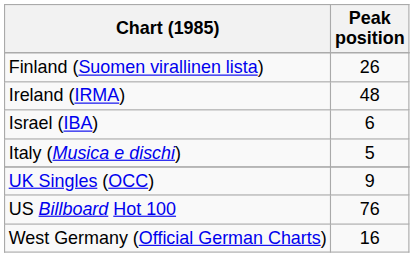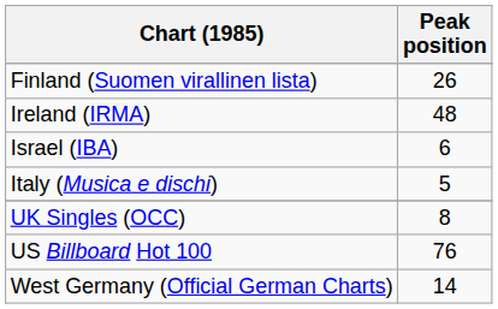UK Singles (OCC) | Peak position: 9 -> 8
West Germany (Official German Charts) | Peak position: 16 -> 14
